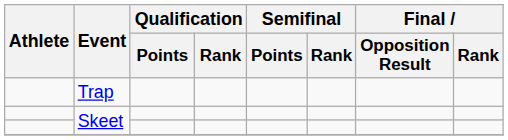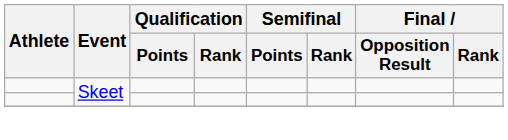- row: Trap
